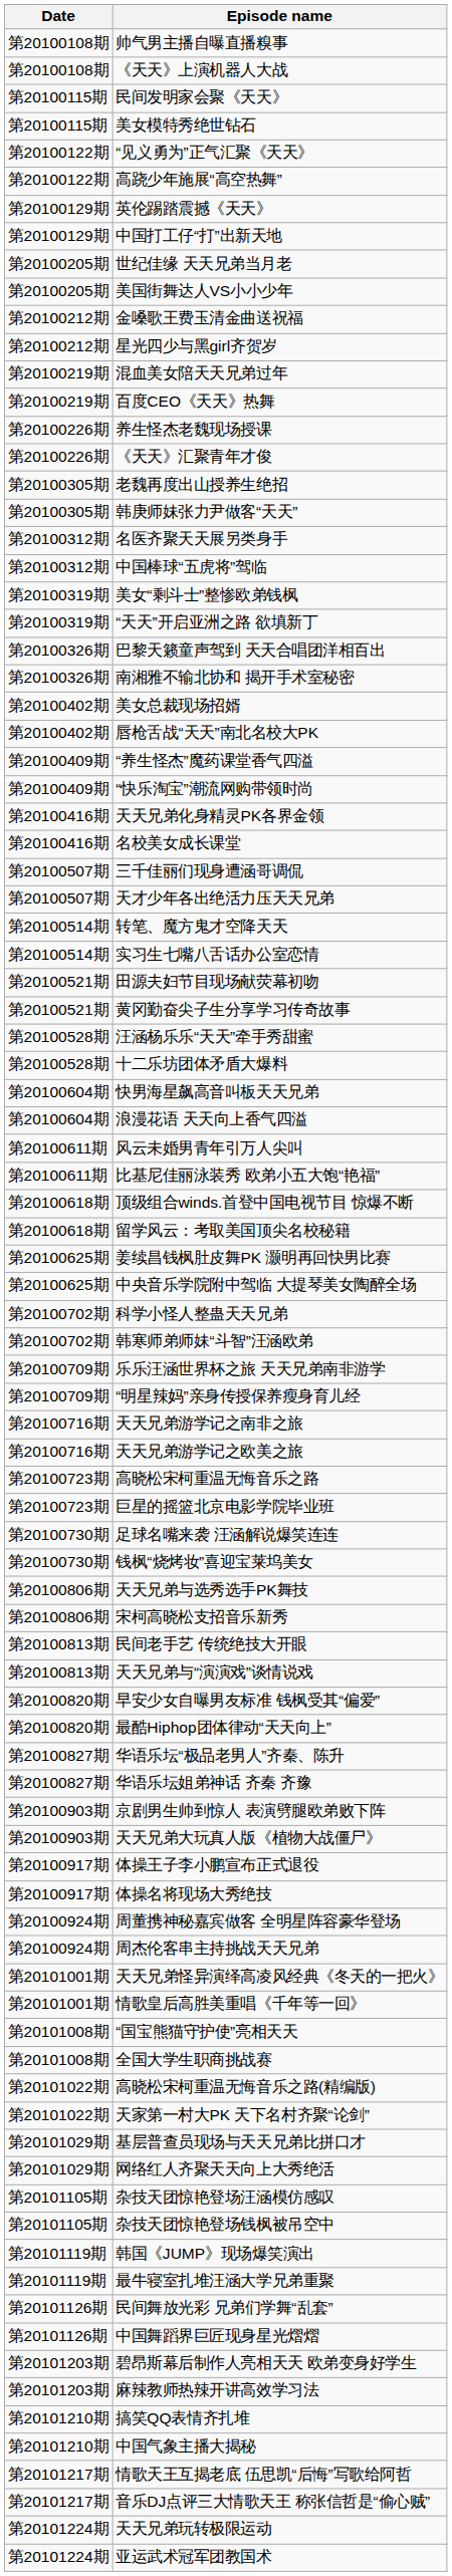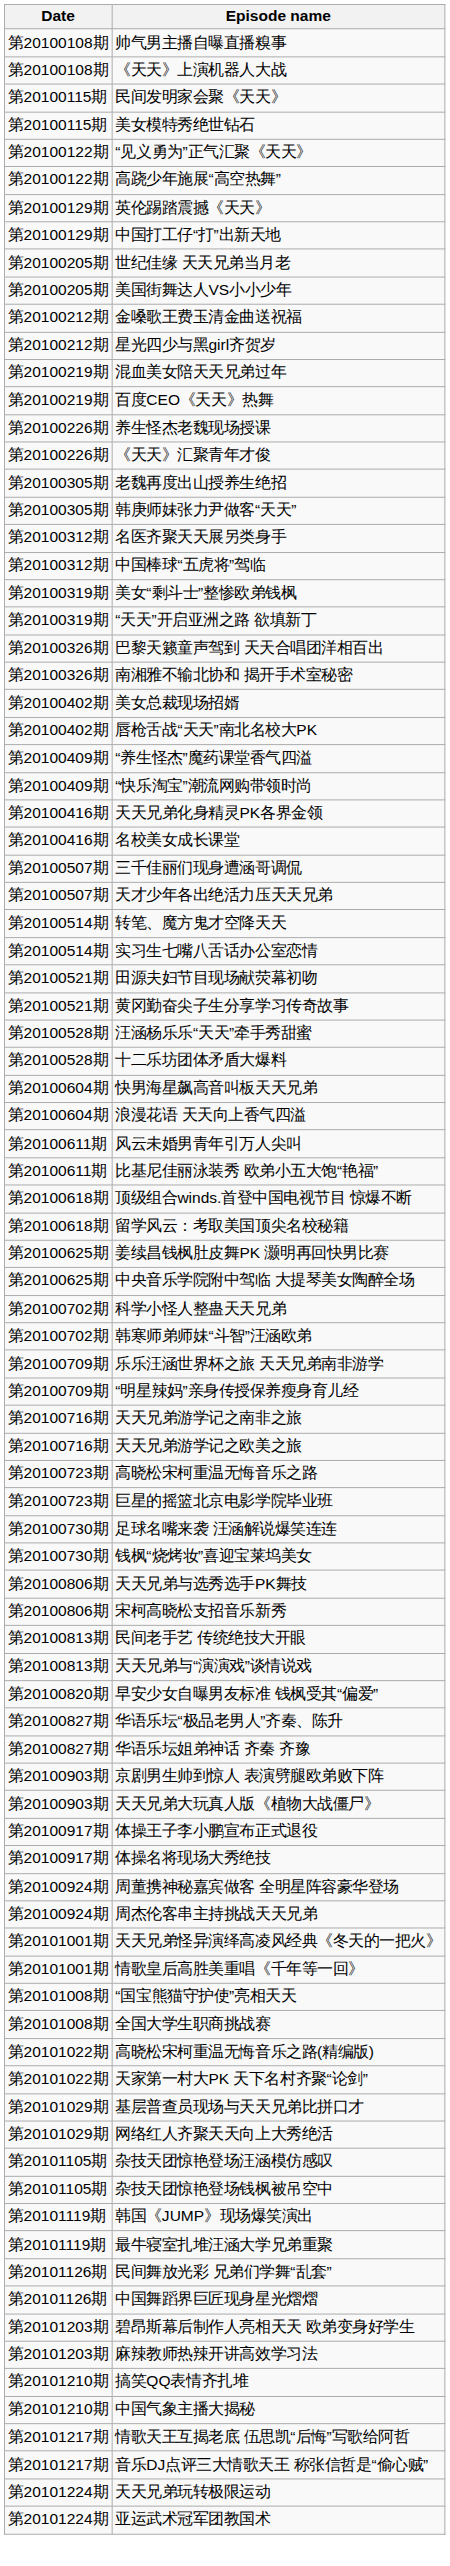- row: 第20100820期 | 最酷Hiphop团体律动“天天向上”
